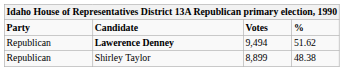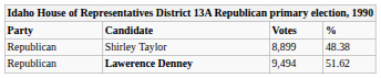rows swapped: Lawerence Denney <-> Shirley Taylor
